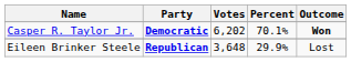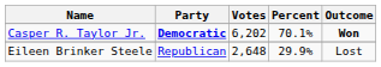Eileen Brinker Steele | Party: bold -> normal
Eileen Brinker Steele | Votes: 3,648 -> 2,648
